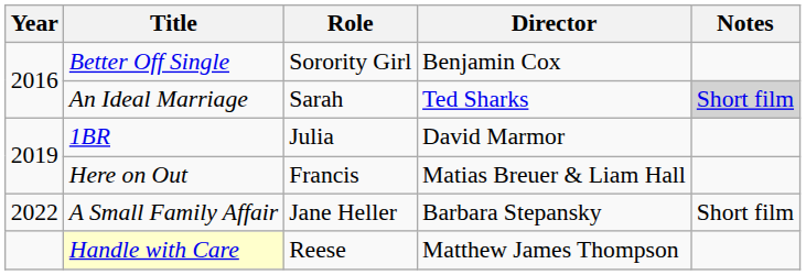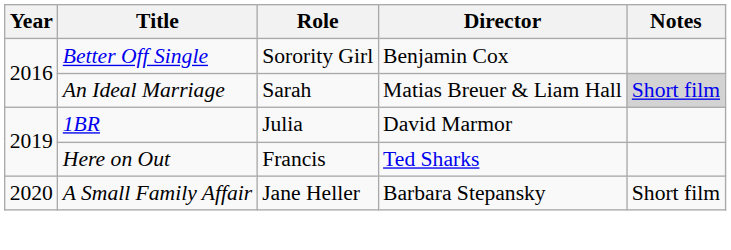An Ideal Marriage | Director: Ted Sharks -> Matias Breuer & Liam Hall
Here on Out | Director: Matias Breuer & Liam Hall -> Ted Sharks
A Small Family Affair | Year: 2022 -> 2020
- row: Handle with Care | Reese | Matthew James Thompson
